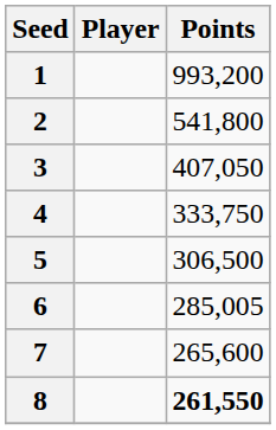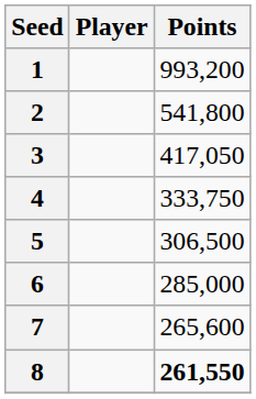3 | Points: 407,050 -> 417,050
6 | Points: 285,005 -> 285,000
